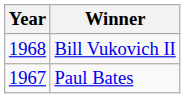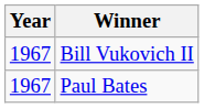Bill Vukovich II | Year: 1968 -> 1967
